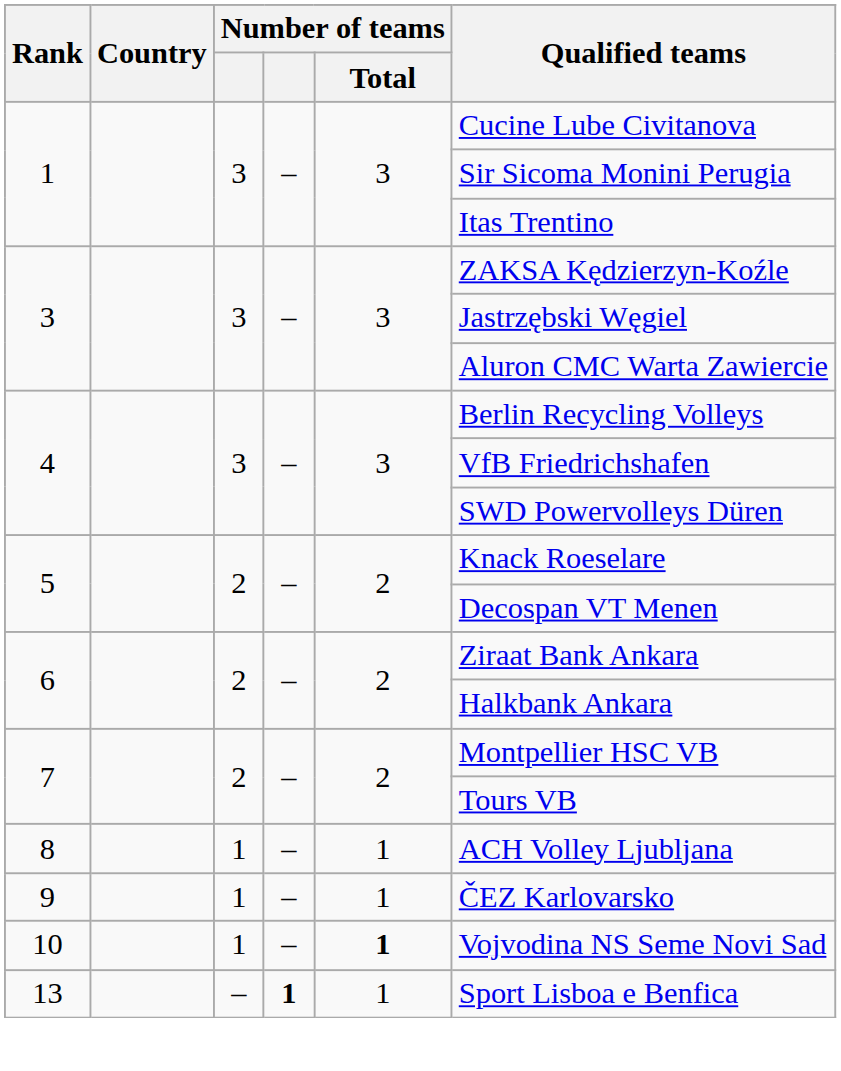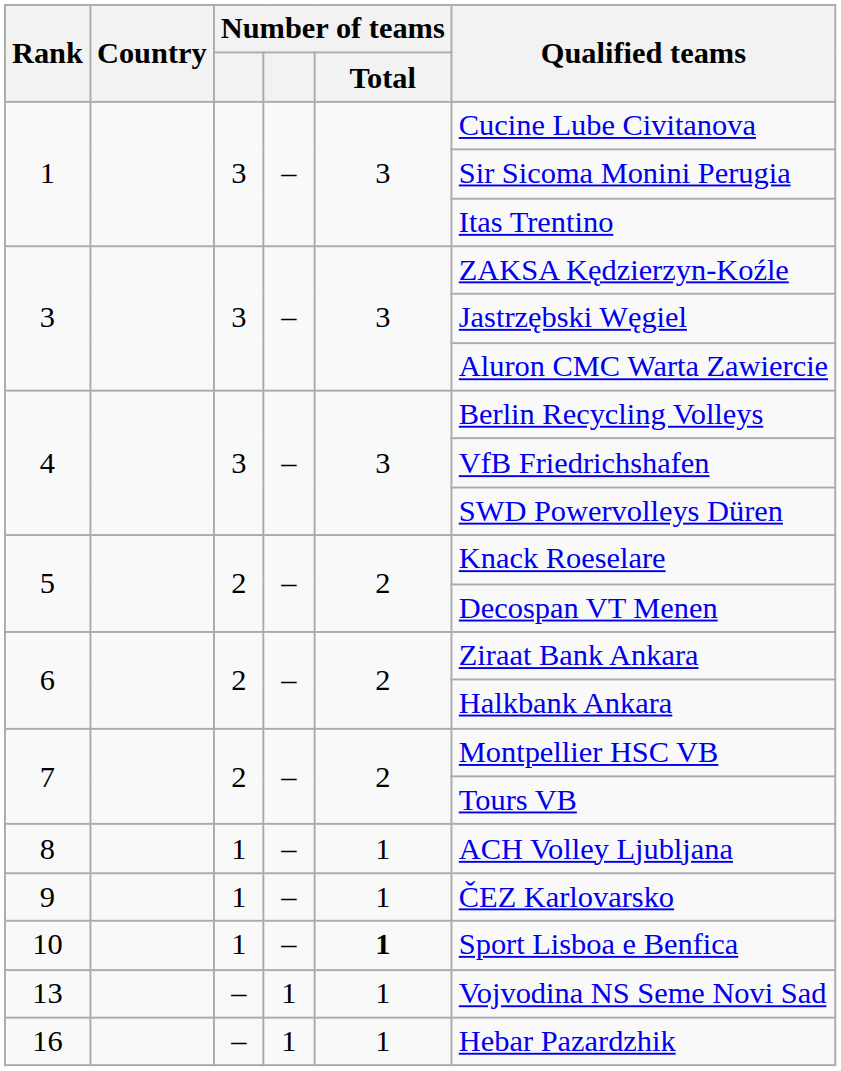10 | Qualified teams: Vojvodina NS Seme Novi Sad -> Sport Lisboa e Benfica
13 | column 4: bold -> normal
13 | Qualified teams: Sport Lisboa e Benfica -> Vojvodina NS Seme Novi Sad
+ row: 16 | – | 1 | 1 | Hebar Pazardzhik
